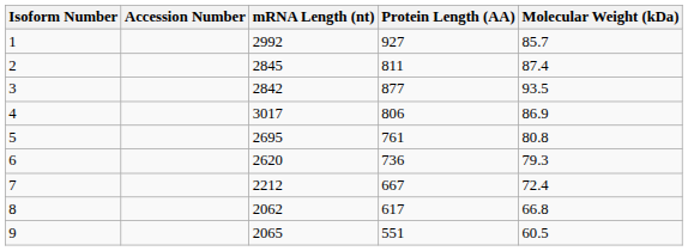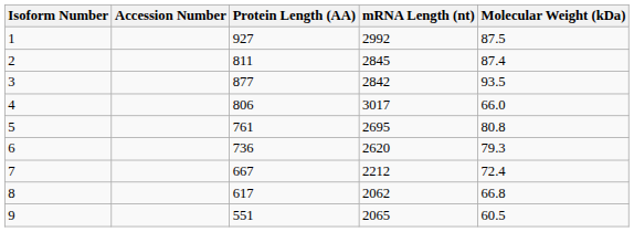columns swapped: mRNA Length (nt) <-> Protein Length (AA)
1 | Molecular Weight (kDa): 85.7 -> 87.5
4 | Molecular Weight (kDa): 86.9 -> 66.0
